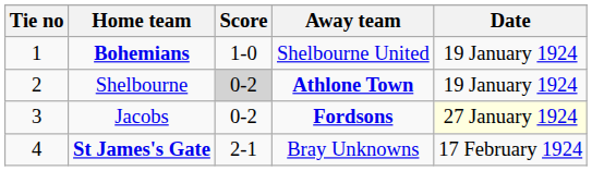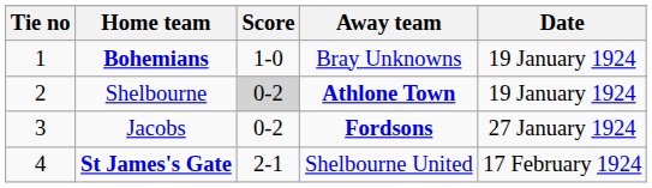Bohemians | Away team: Shelbourne United -> Bray Unknowns
Jacobs | Date: lightyellow background -> no background
St James's Gate | Away team: Bray Unknowns -> Shelbourne United
